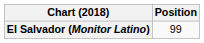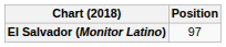El Salvador (Monitor Latino) | Position: 99 -> 97
